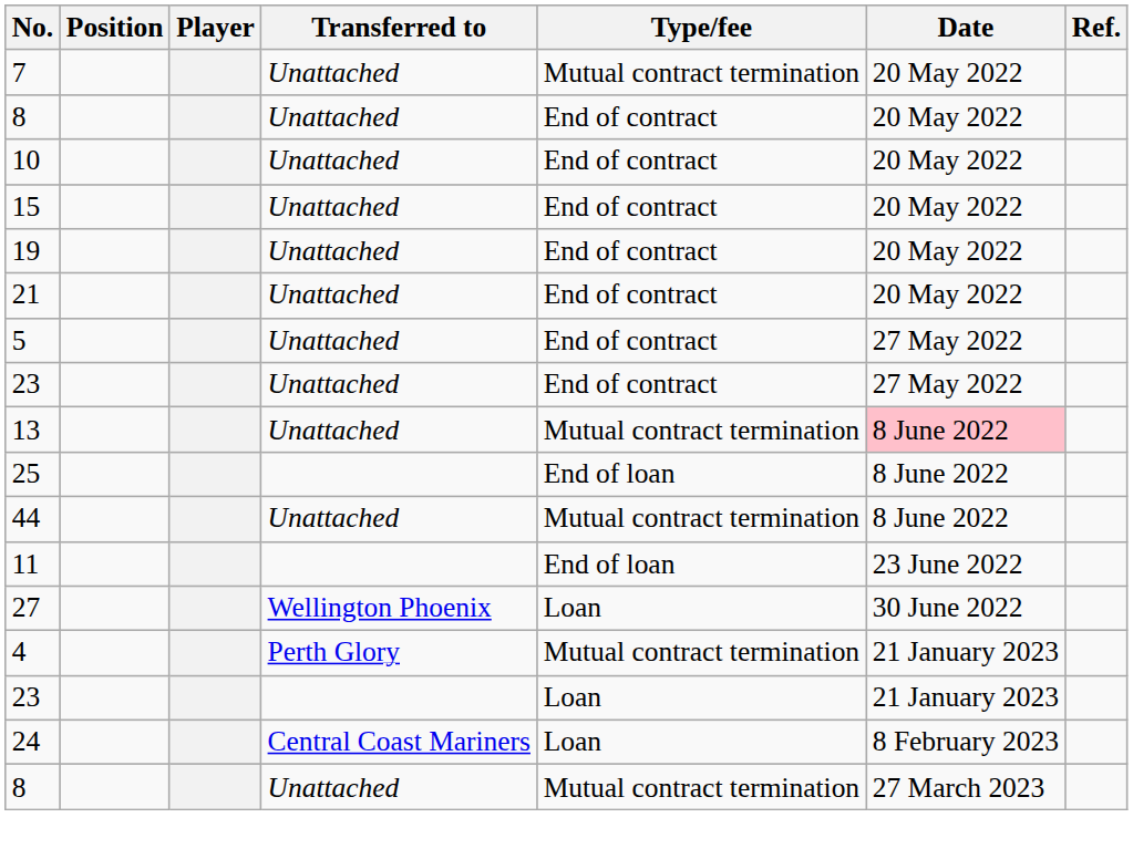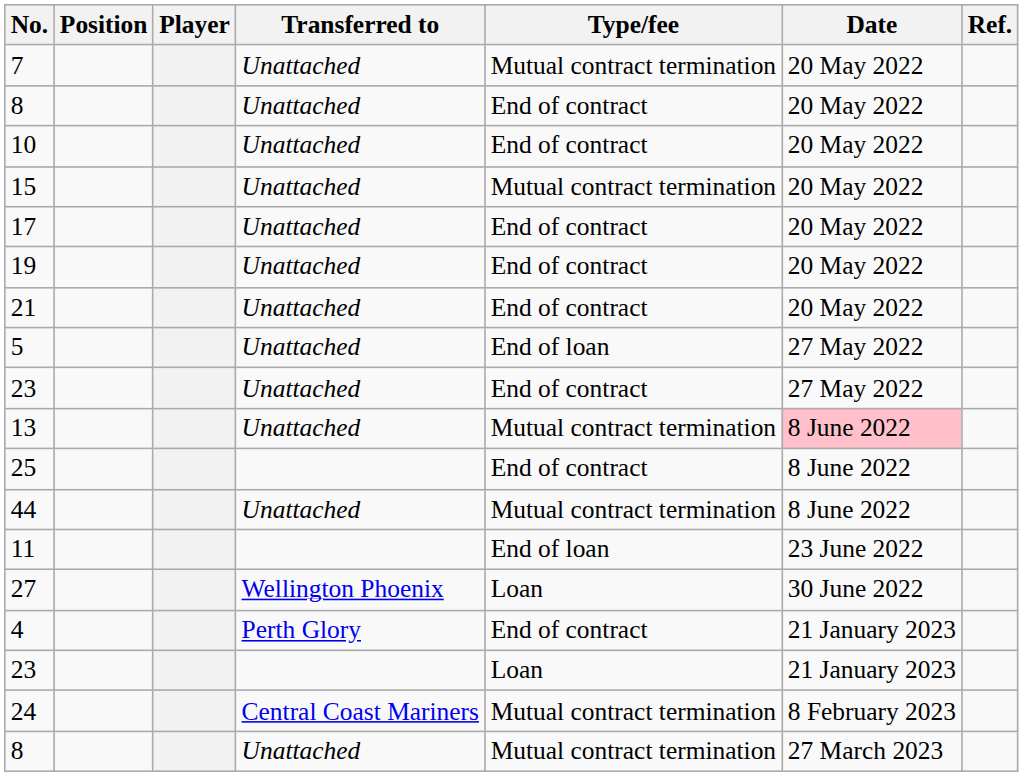15 | Type/fee: End of contract -> Mutual contract termination
+ row: 17 | Unattached | End of contract | 20 May 2022
5 | Type/fee: End of contract -> End of loan
25 | Type/fee: End of loan -> End of contract
4 | Type/fee: Mutual contract termination -> End of contract
24 | Type/fee: Loan -> Mutual contract termination
